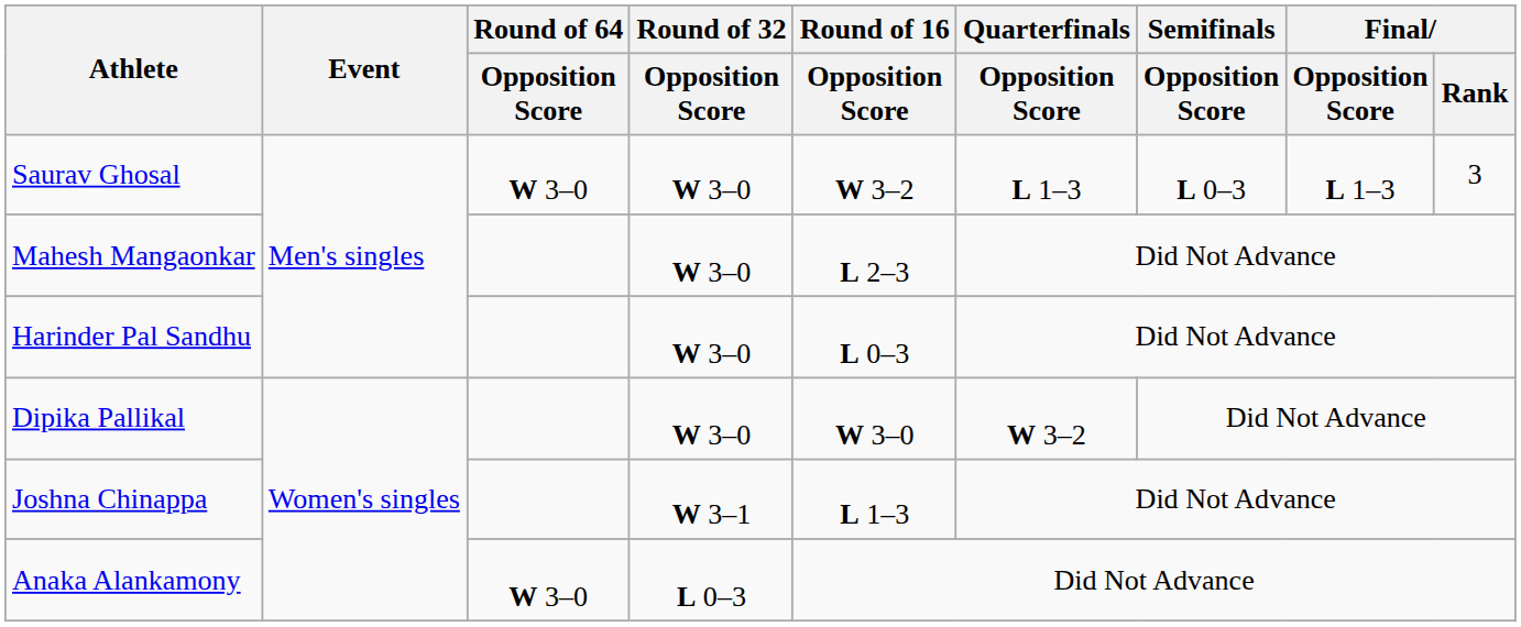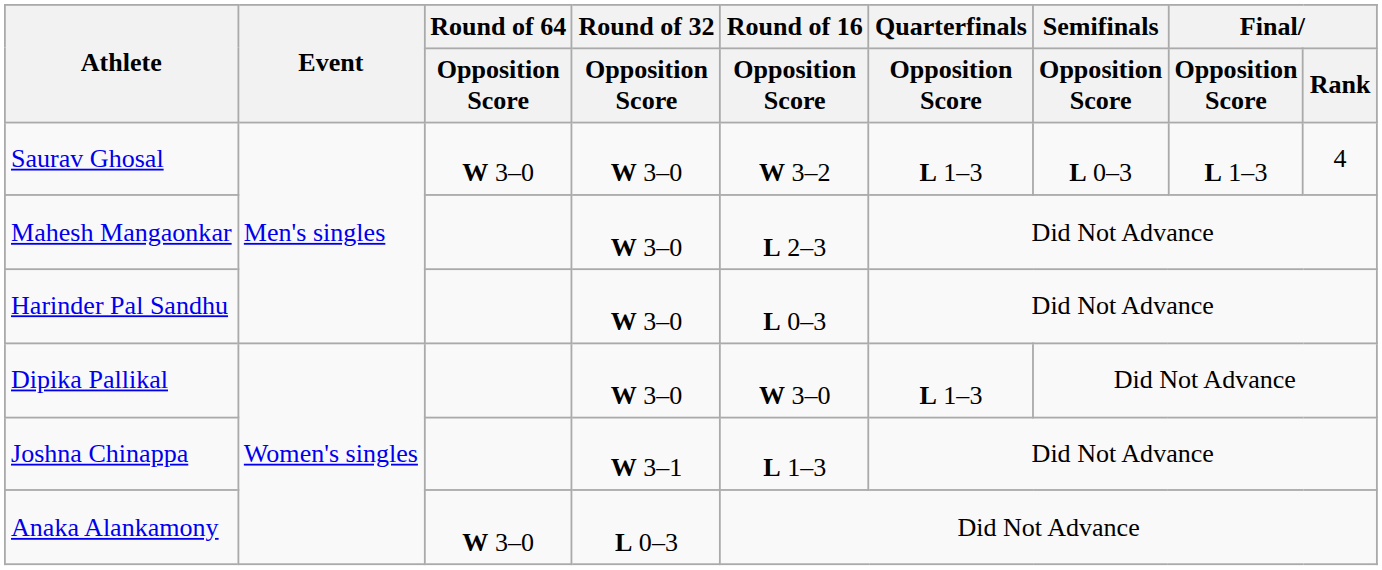Saurav Ghosal | Final / Rank: 3 -> 4
Dipika Pallikal | Quarterfinals / Opposition Score: W 3–2 -> L 1–3
